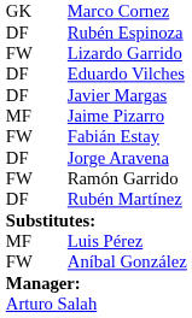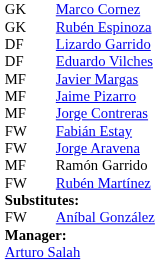Rubén Espinoza | column 1: DF -> GK
Lizardo Garrido | column 1: FW -> DF
Javier Margas | column 1: DF -> MF
+ row: MF | Jorge Contreras
Jorge Aravena | column 1: DF -> FW
Ramón Garrido | column 1: FW -> MF
Rubén Martínez | column 1: DF -> FW
- row: MF | Luis Pérez
